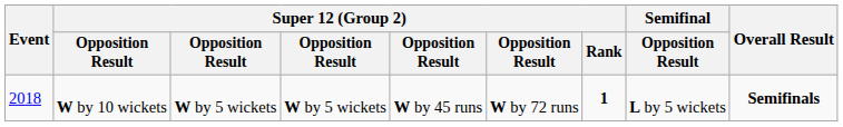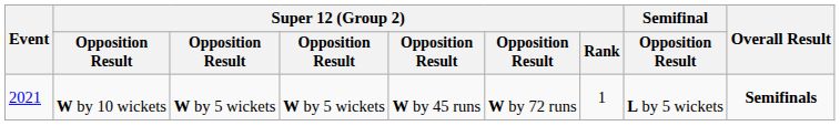W by 10 wickets | Event: 2018 -> 2021
W by 10 wickets | Super 12 (Group 2) / Rank: bold -> normal
